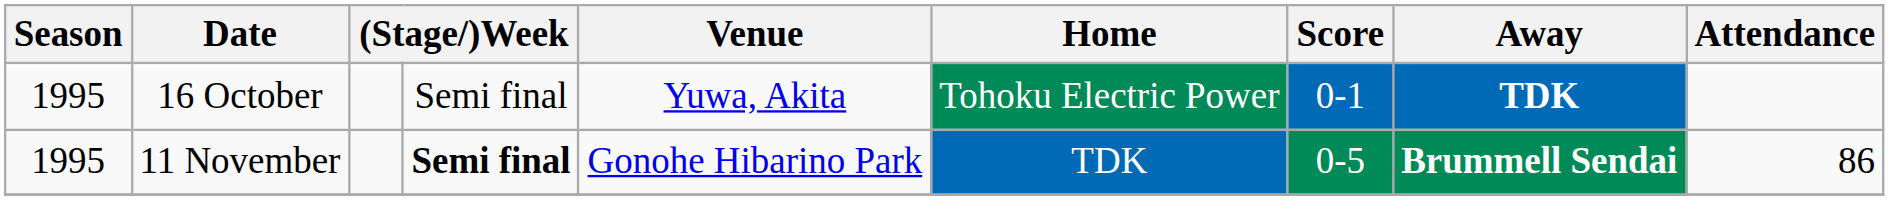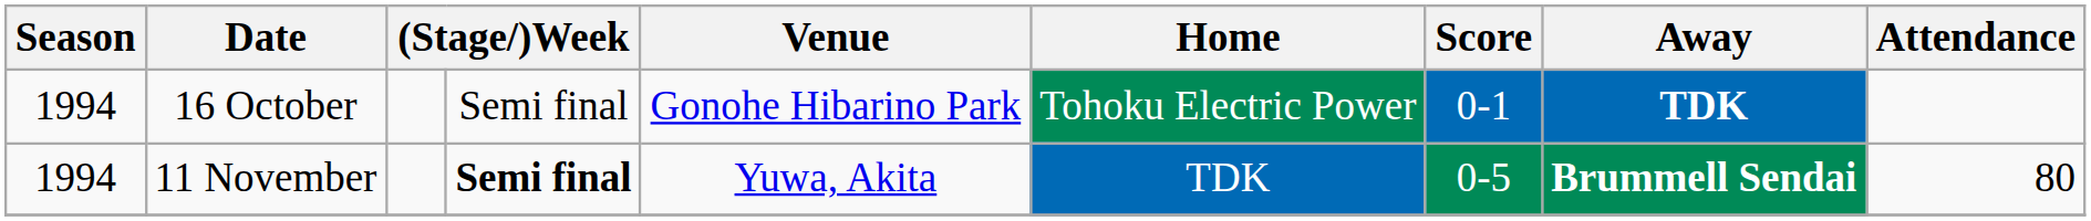16 October | Season: 1995 -> 1994
16 October | Venue: Yuwa, Akita -> Gonohe Hibarino Park
11 November | Season: 1995 -> 1994
11 November | Venue: Gonohe Hibarino Park -> Yuwa, Akita
11 November | Attendance: 86 -> 80
